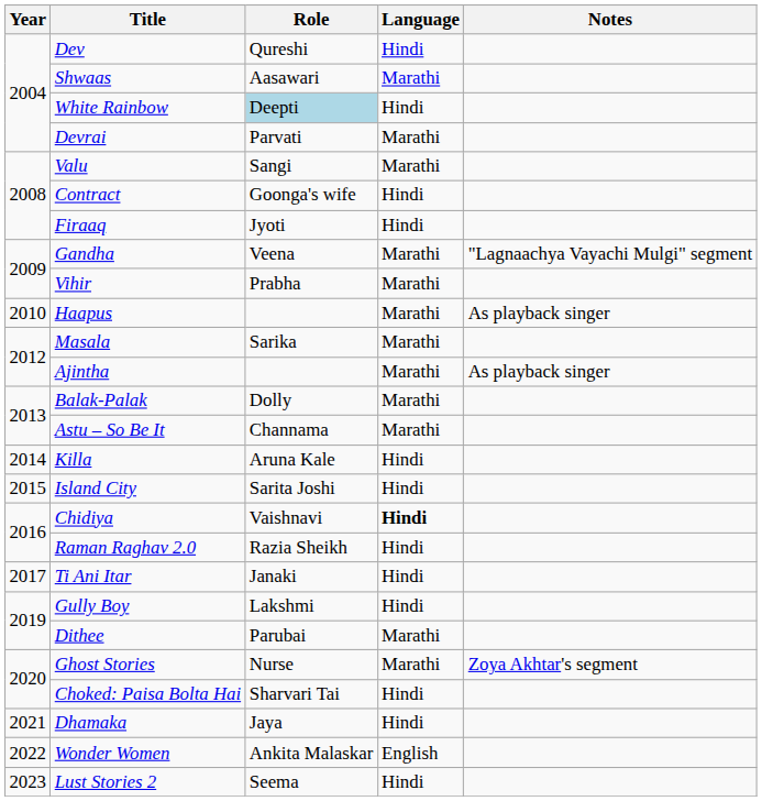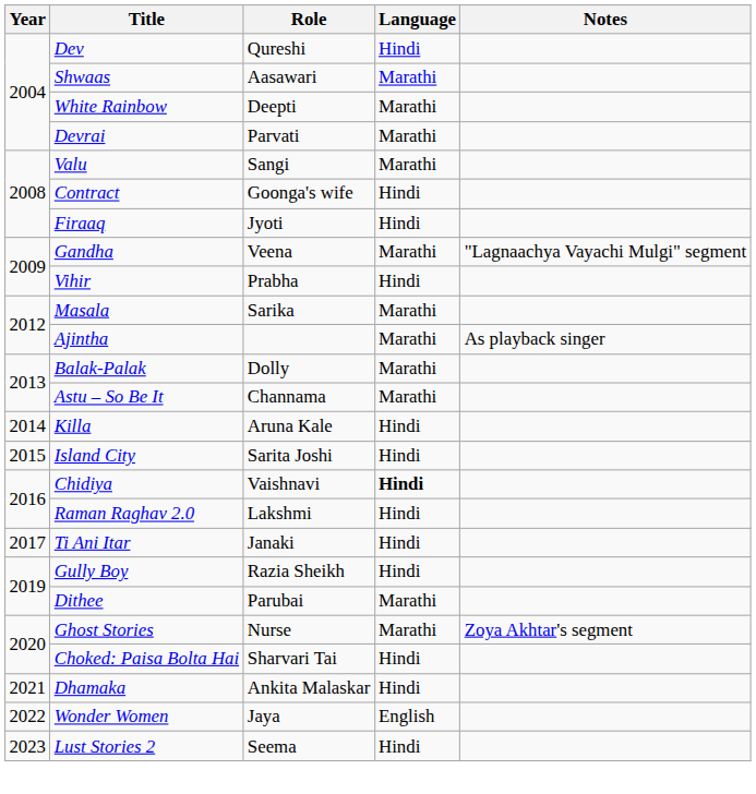White Rainbow | Role: lightblue background -> no background
White Rainbow | Language: Hindi -> Marathi
Vihir | Language: Marathi -> Hindi
- row: 2010 | Haapus | Marathi | As playback singer
Raman Raghav 2.0 | Role: Razia Sheikh -> Lakshmi
Gully Boy | Role: Lakshmi -> Razia Sheikh
Dhamaka | Role: Jaya -> Ankita Malaskar
Wonder Women | Role: Ankita Malaskar -> Jaya
